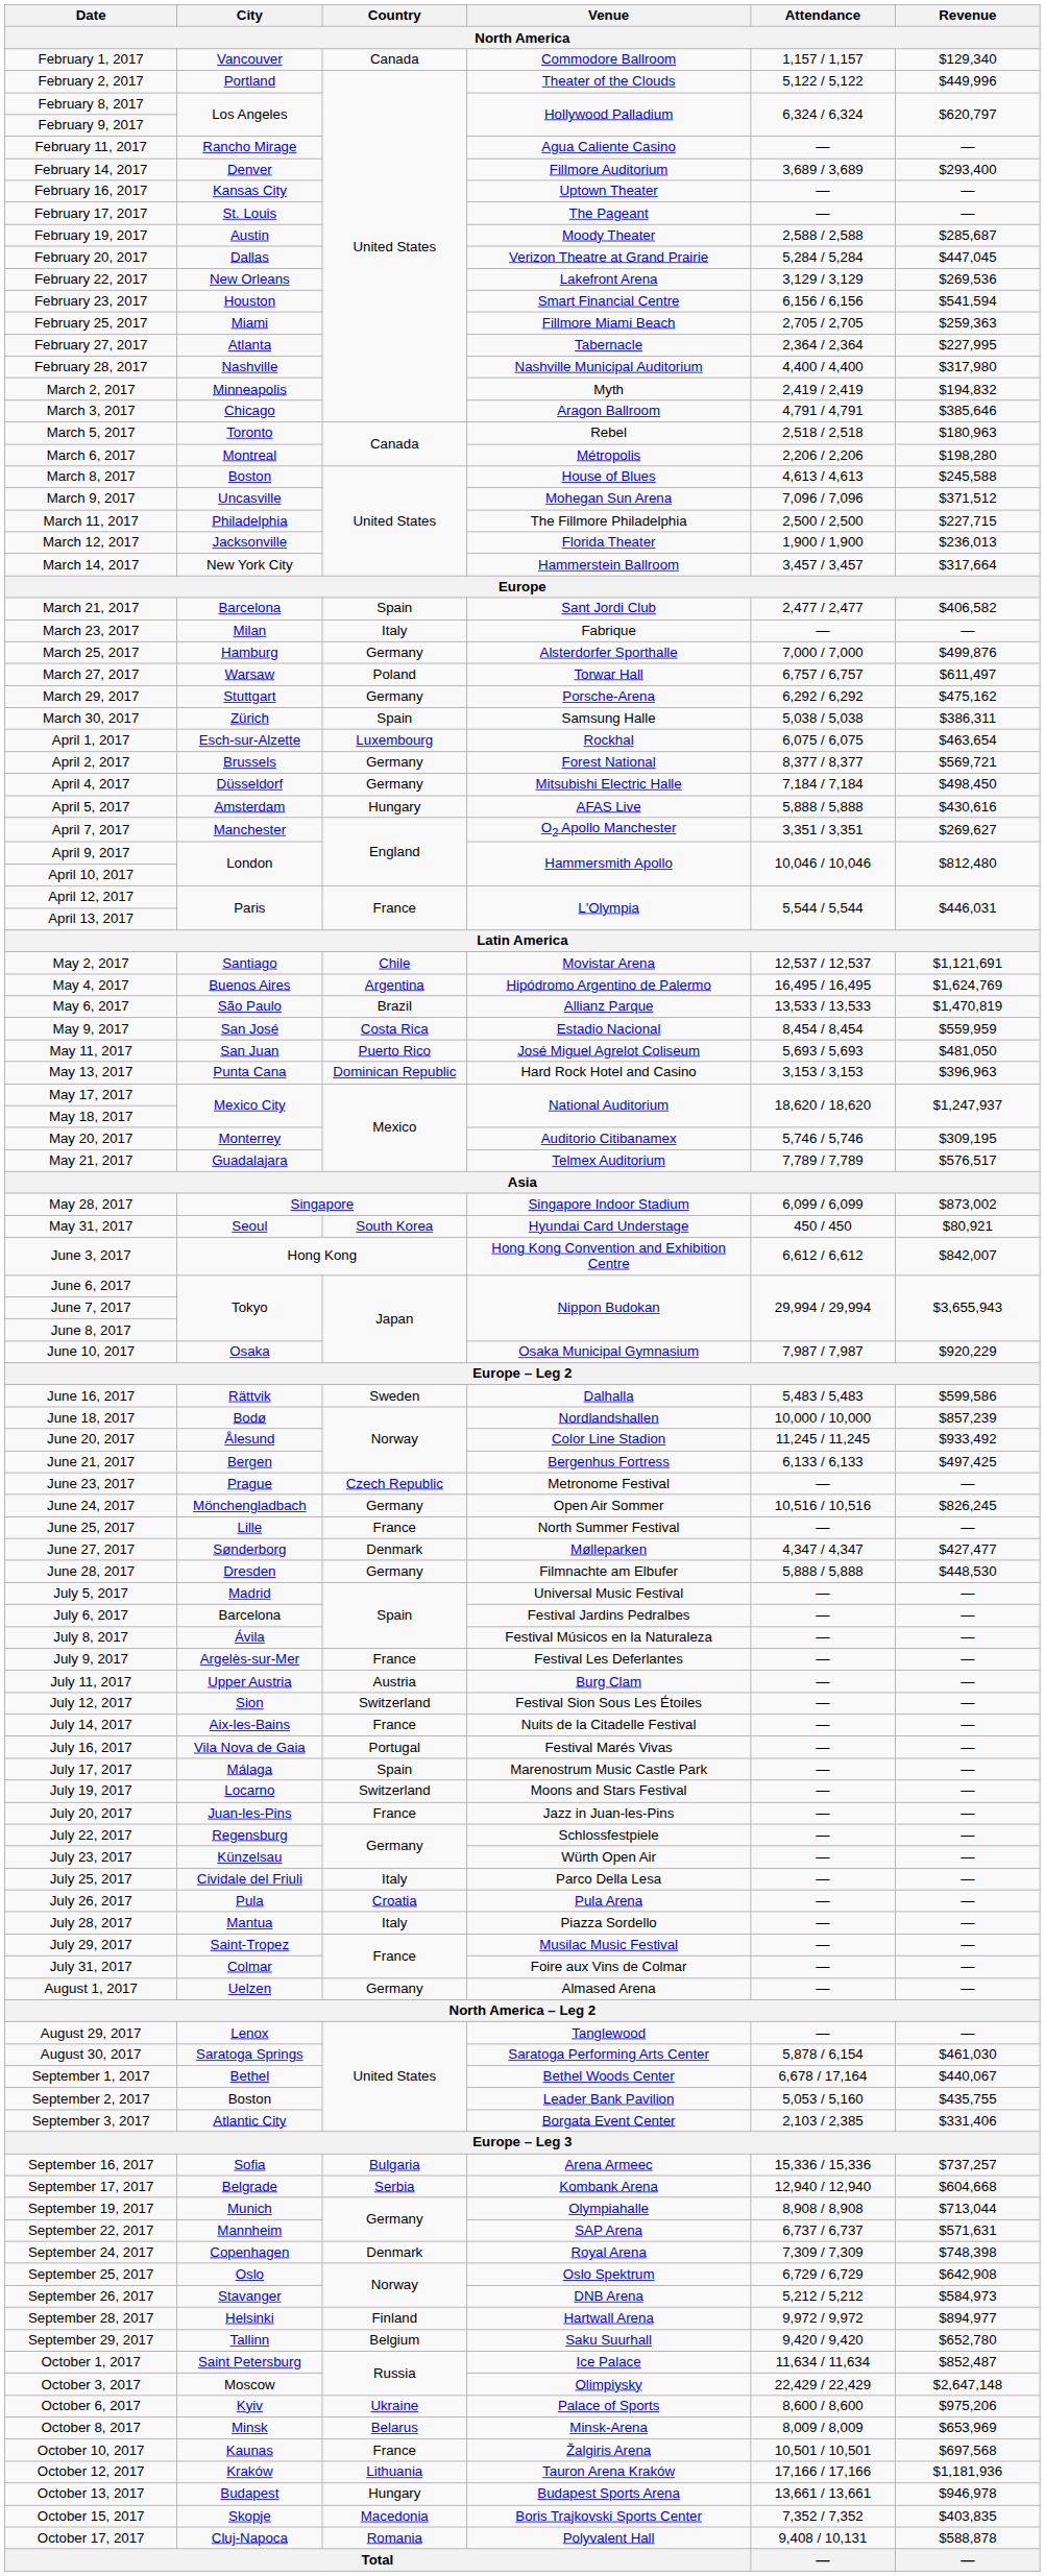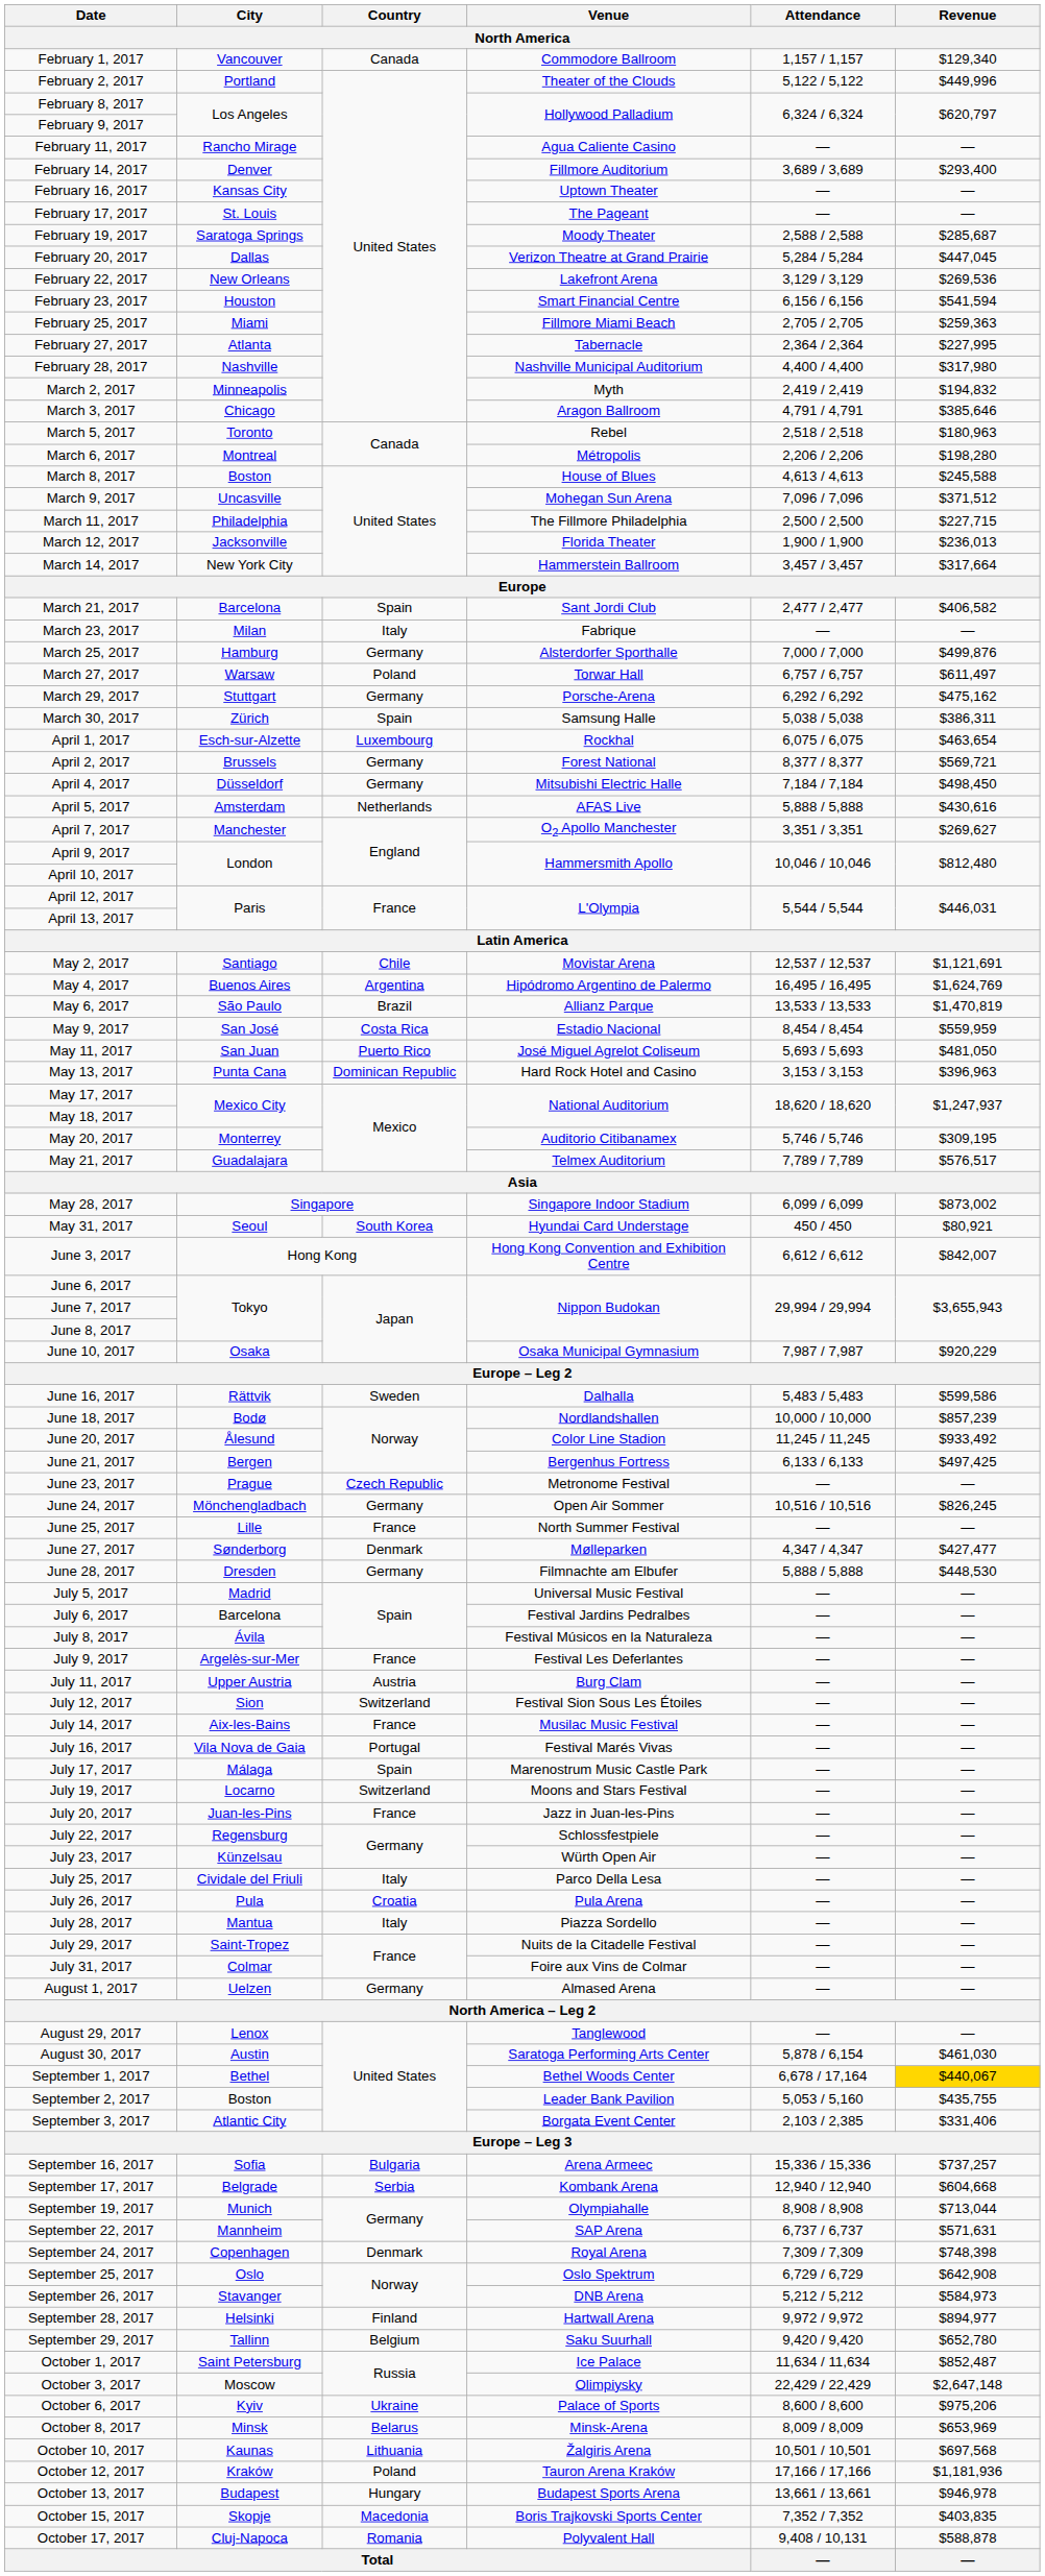February 19, 2017 | City: Austin -> Saratoga Springs
April 5, 2017 | Country: Hungary -> Netherlands
July 14, 2017 | Venue: Nuits de la Citadelle Festival -> Musilac Music Festival
July 29, 2017 | Venue: Musilac Music Festival -> Nuits de la Citadelle Festival
August 30, 2017 | City: Saratoga Springs -> Austin
September 1, 2017 | Revenue: no background -> gold background
October 10, 2017 | Country: France -> Lithuania
October 12, 2017 | Country: Lithuania -> Poland
